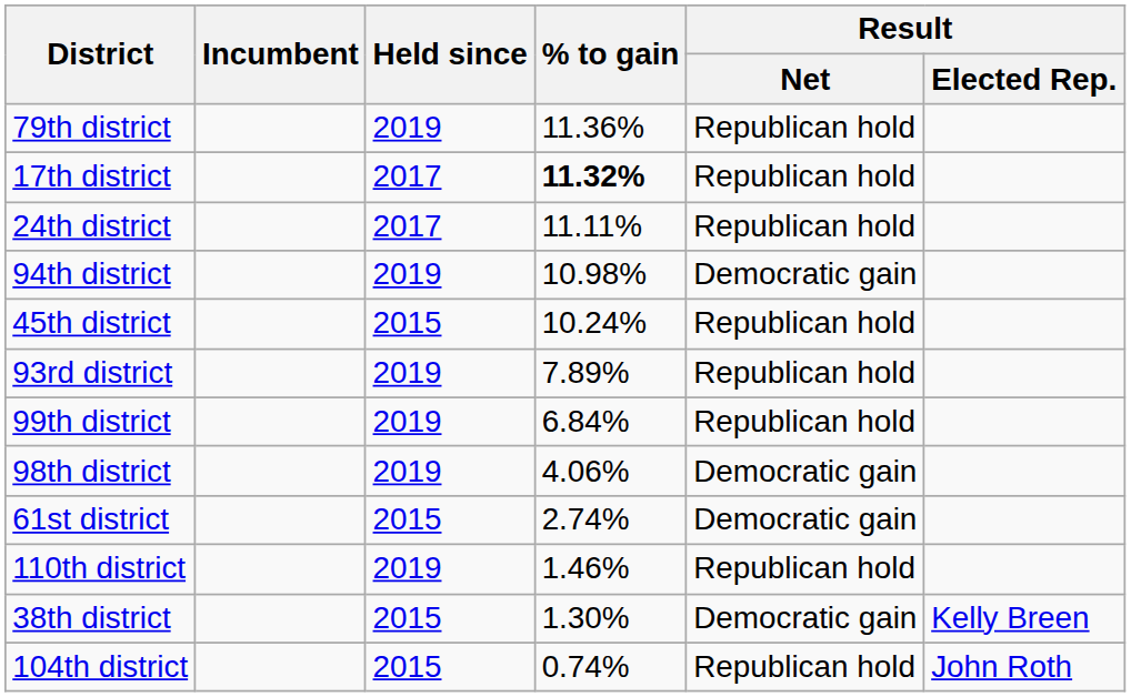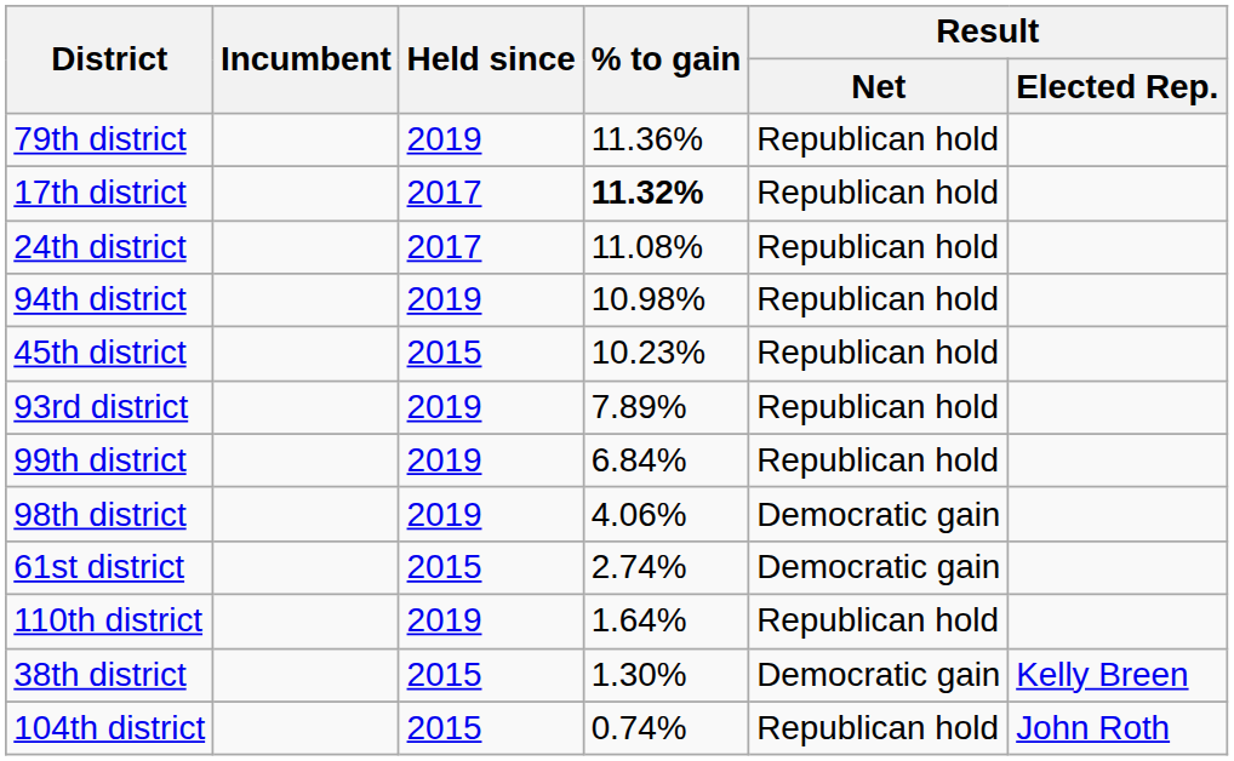24th district | % to gain: 11.11% -> 11.08%
94th district | Result / Net: Democratic gain -> Republican hold
45th district | % to gain: 10.24% -> 10.23%
110th district | % to gain: 1.46% -> 1.64%
